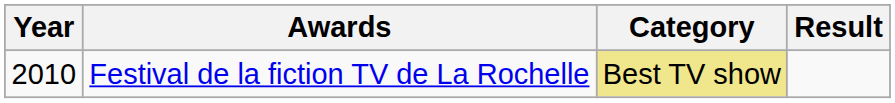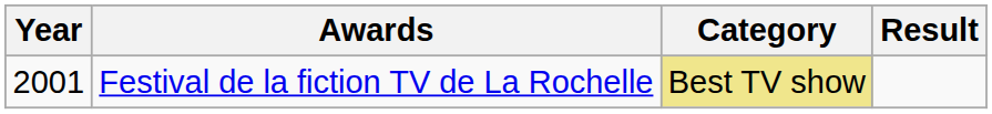Festival de la fiction TV de La Rochelle | Year: 2010 -> 2001
